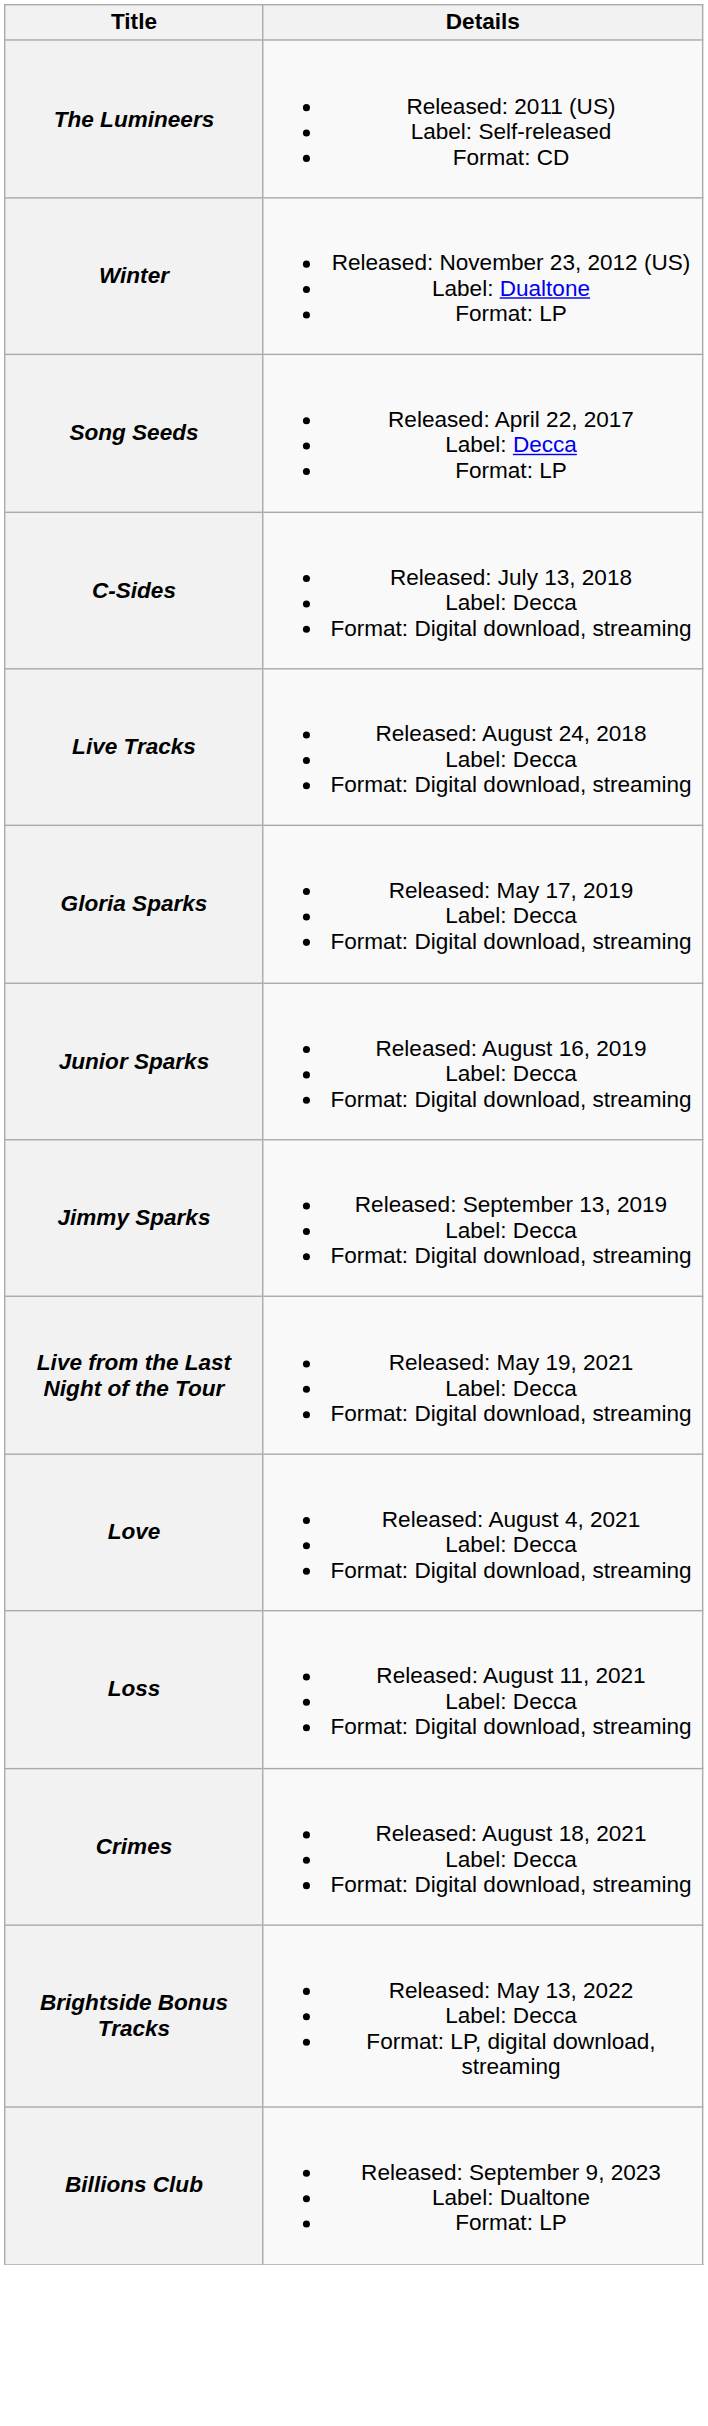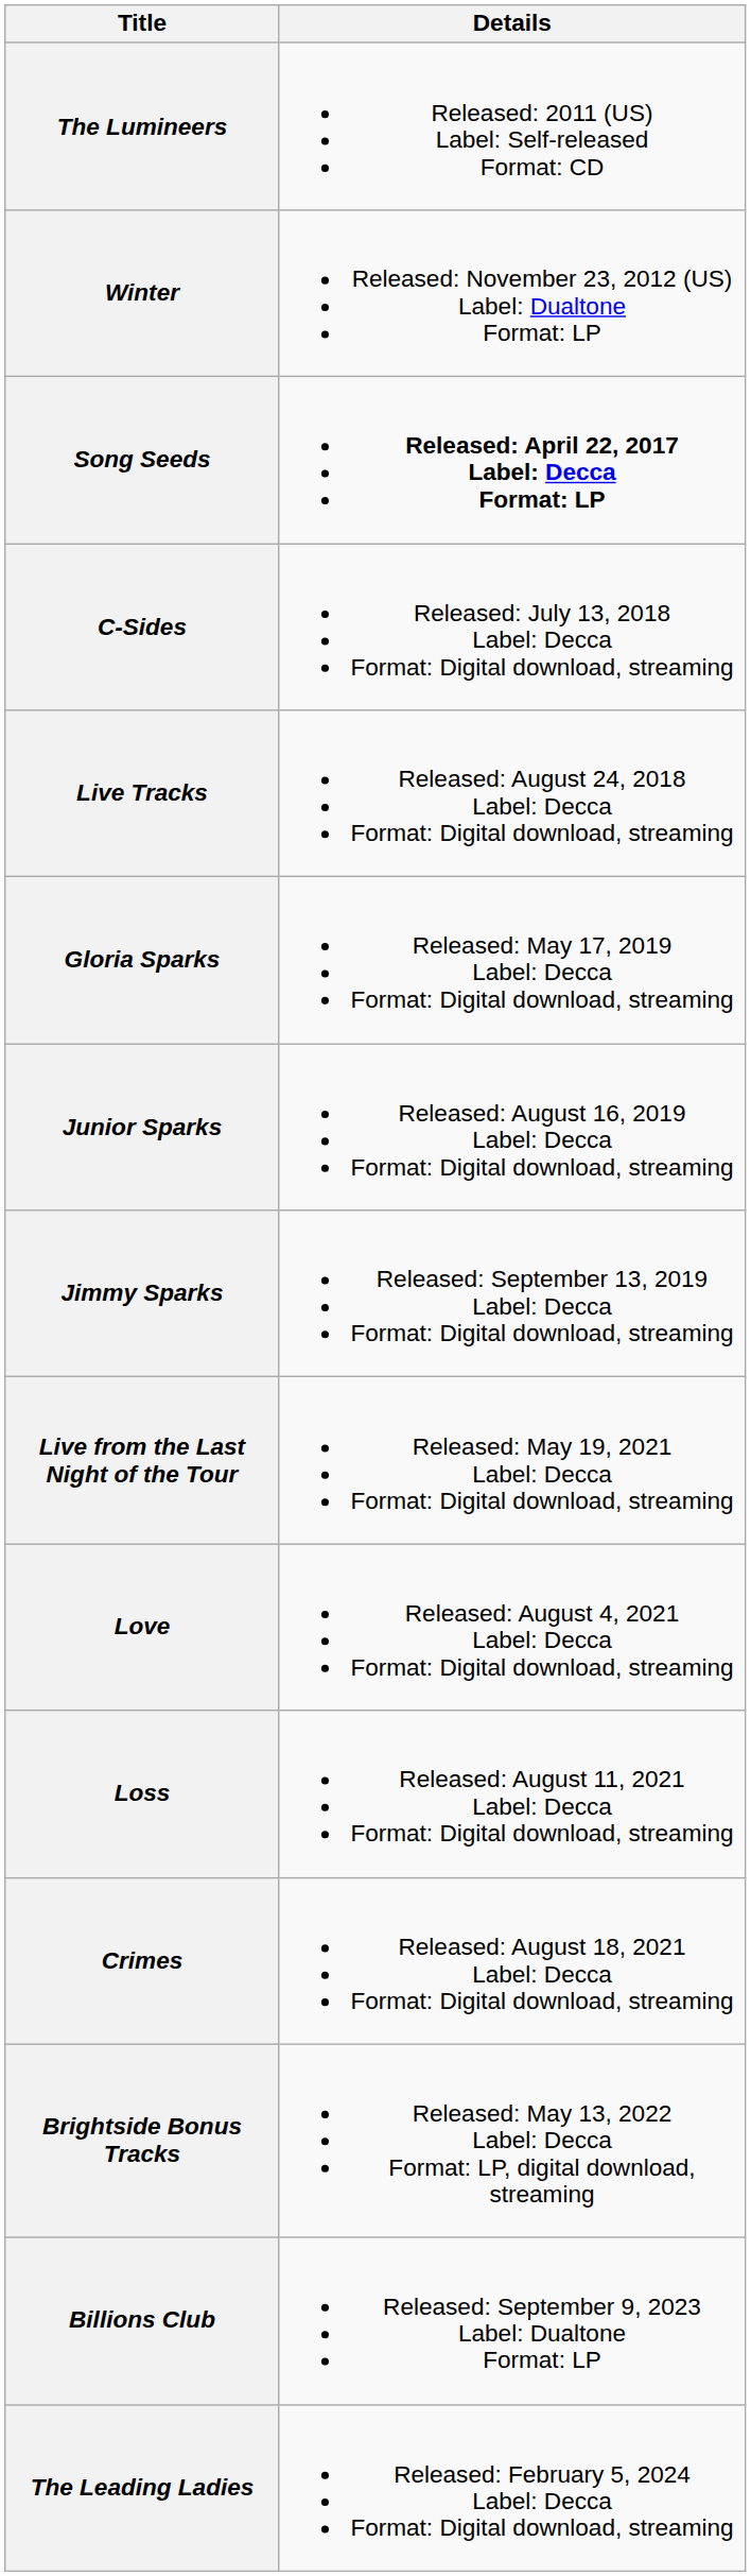Song Seeds | Details: normal -> bold
+ row: The Leading Ladies | Released: February 5, 2024 Label: Decca Format: Digital download, streaming
